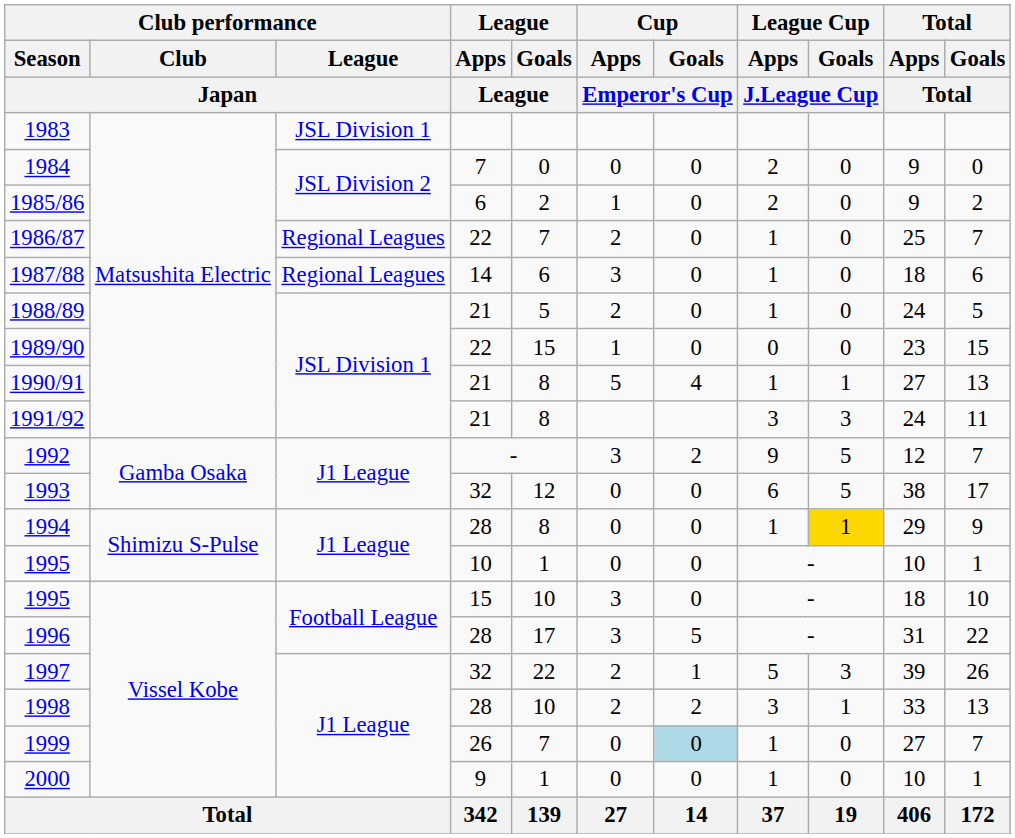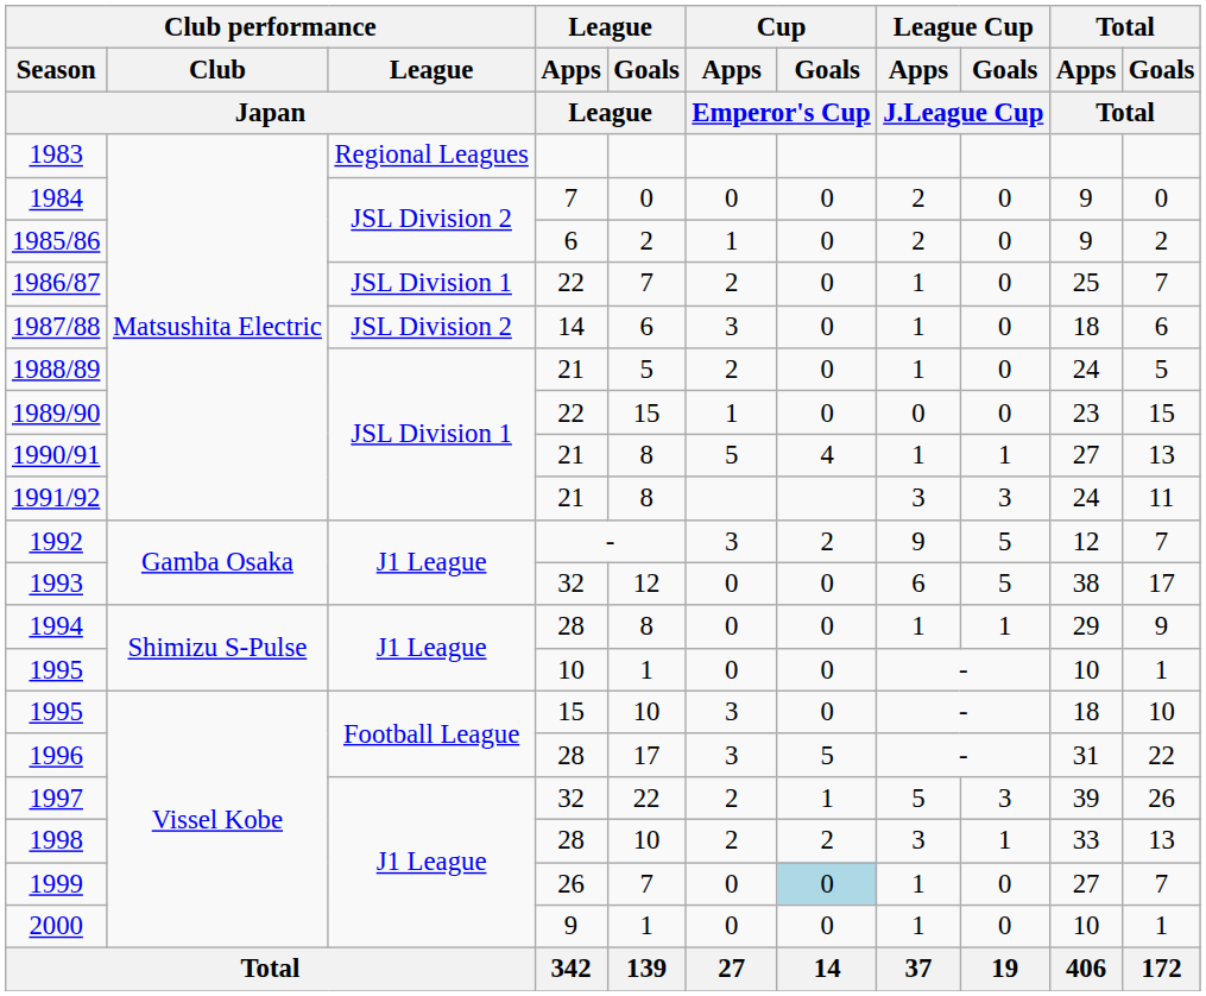1983 | Club performance / League / Japan: JSL Division 1 -> Regional Leagues
1986/87 | Club performance / League / Japan: Regional Leagues -> JSL Division 1
1987/88 | Club performance / League / Japan: Regional Leagues -> JSL Division 2
1994 | League Cup / Goals / J.League Cup: gold background -> no background
